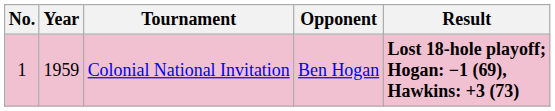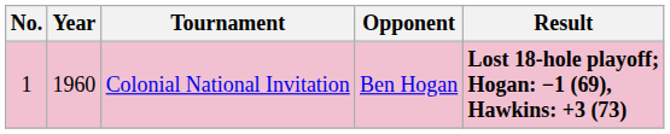Colonial National Invitation | Year: 1959 -> 1960
